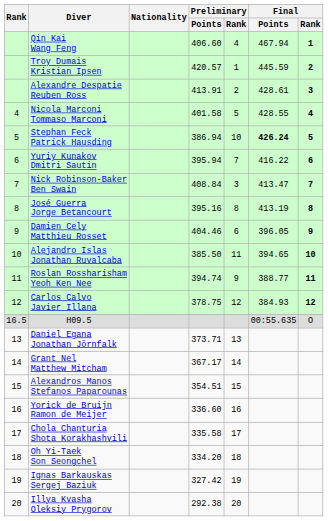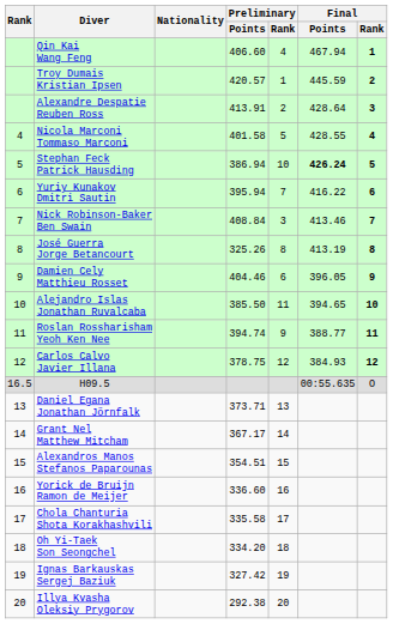Alexandre Despatie Reuben Ross | Final / Points: 428.61 -> 428.64
Nick Robinson-Baker Ben Swain | Final / Points: 413.47 -> 413.46
José Guerra Jorge Betancourt | Preliminary / Points: 395.16 -> 325.26
